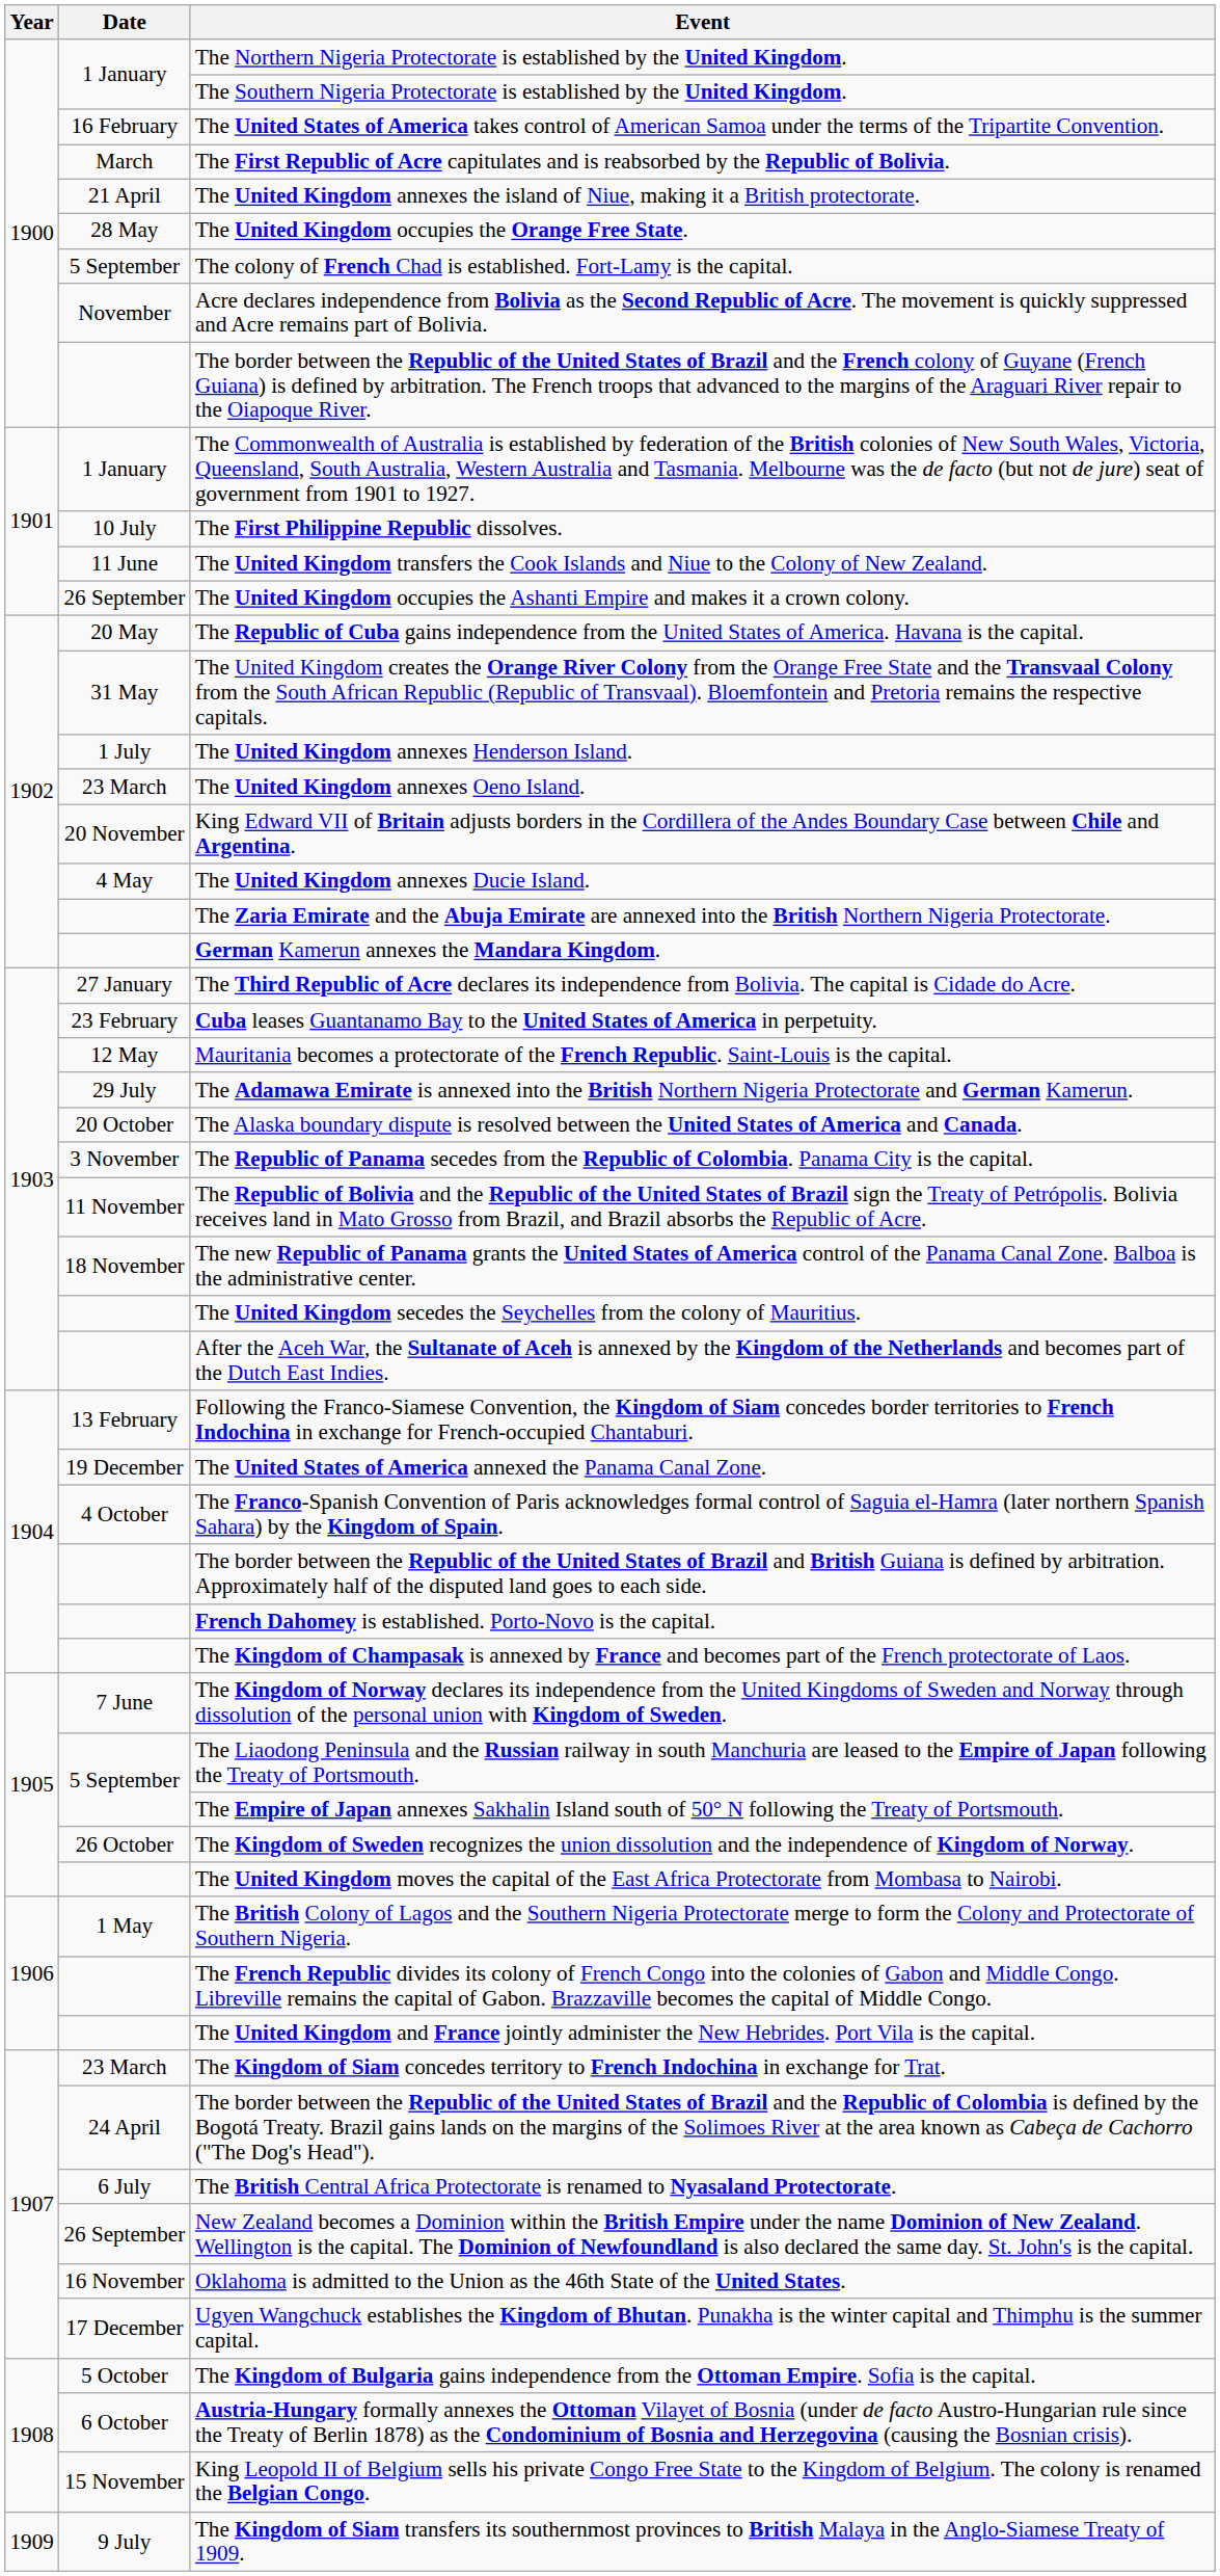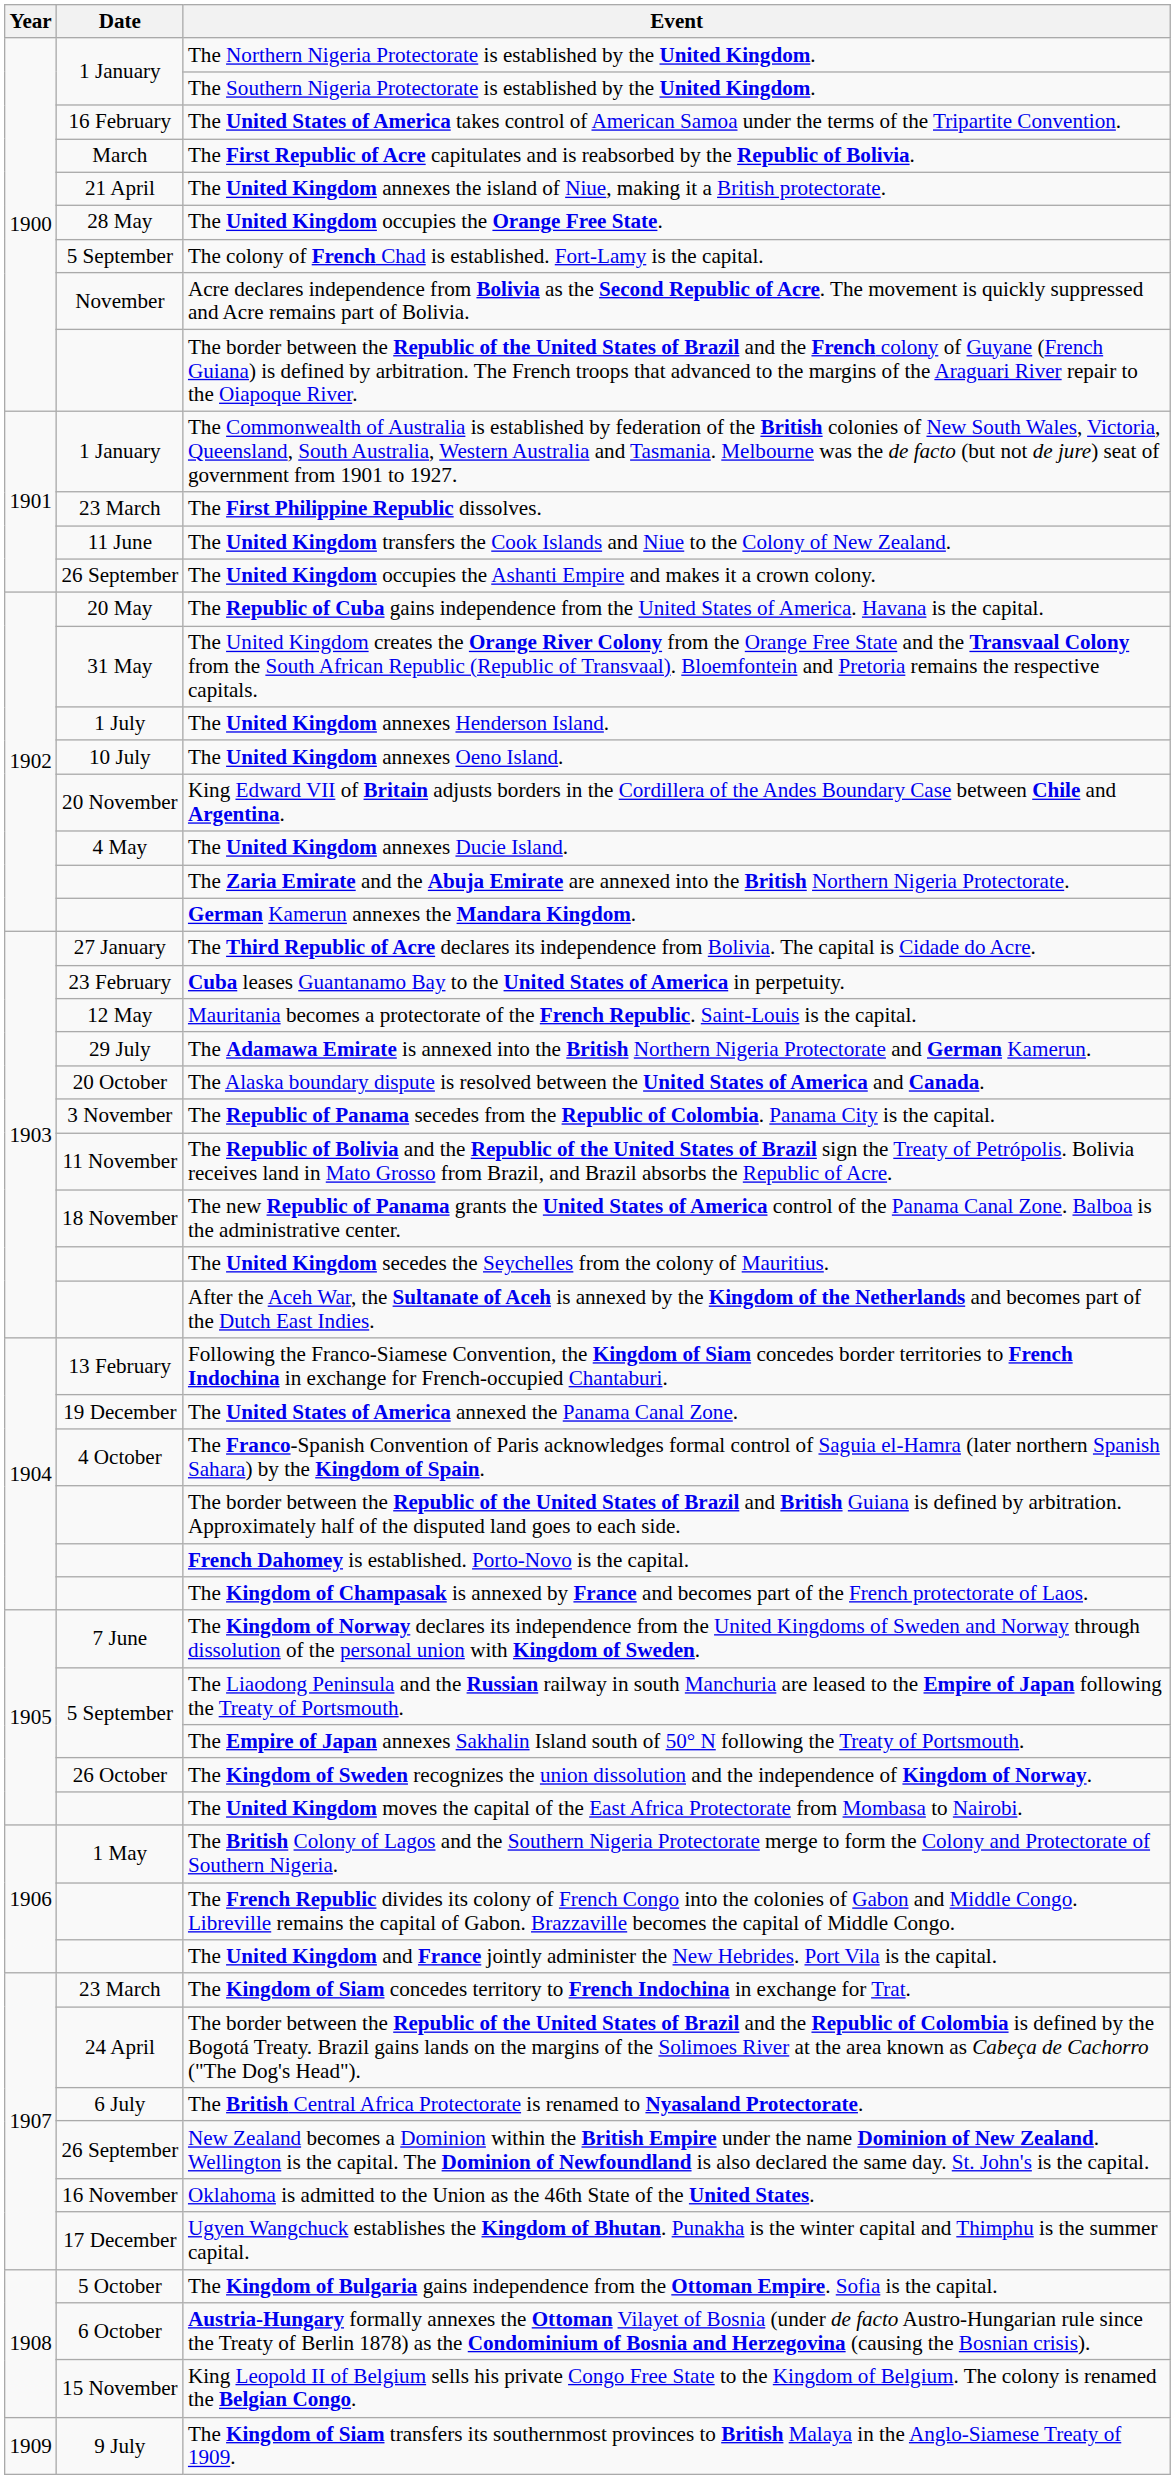The First Philippine Republic dissolves. | Date: 10 July -> 23 March
The United Kingdom annexes Oeno Island. | Date: 23 March -> 10 July
